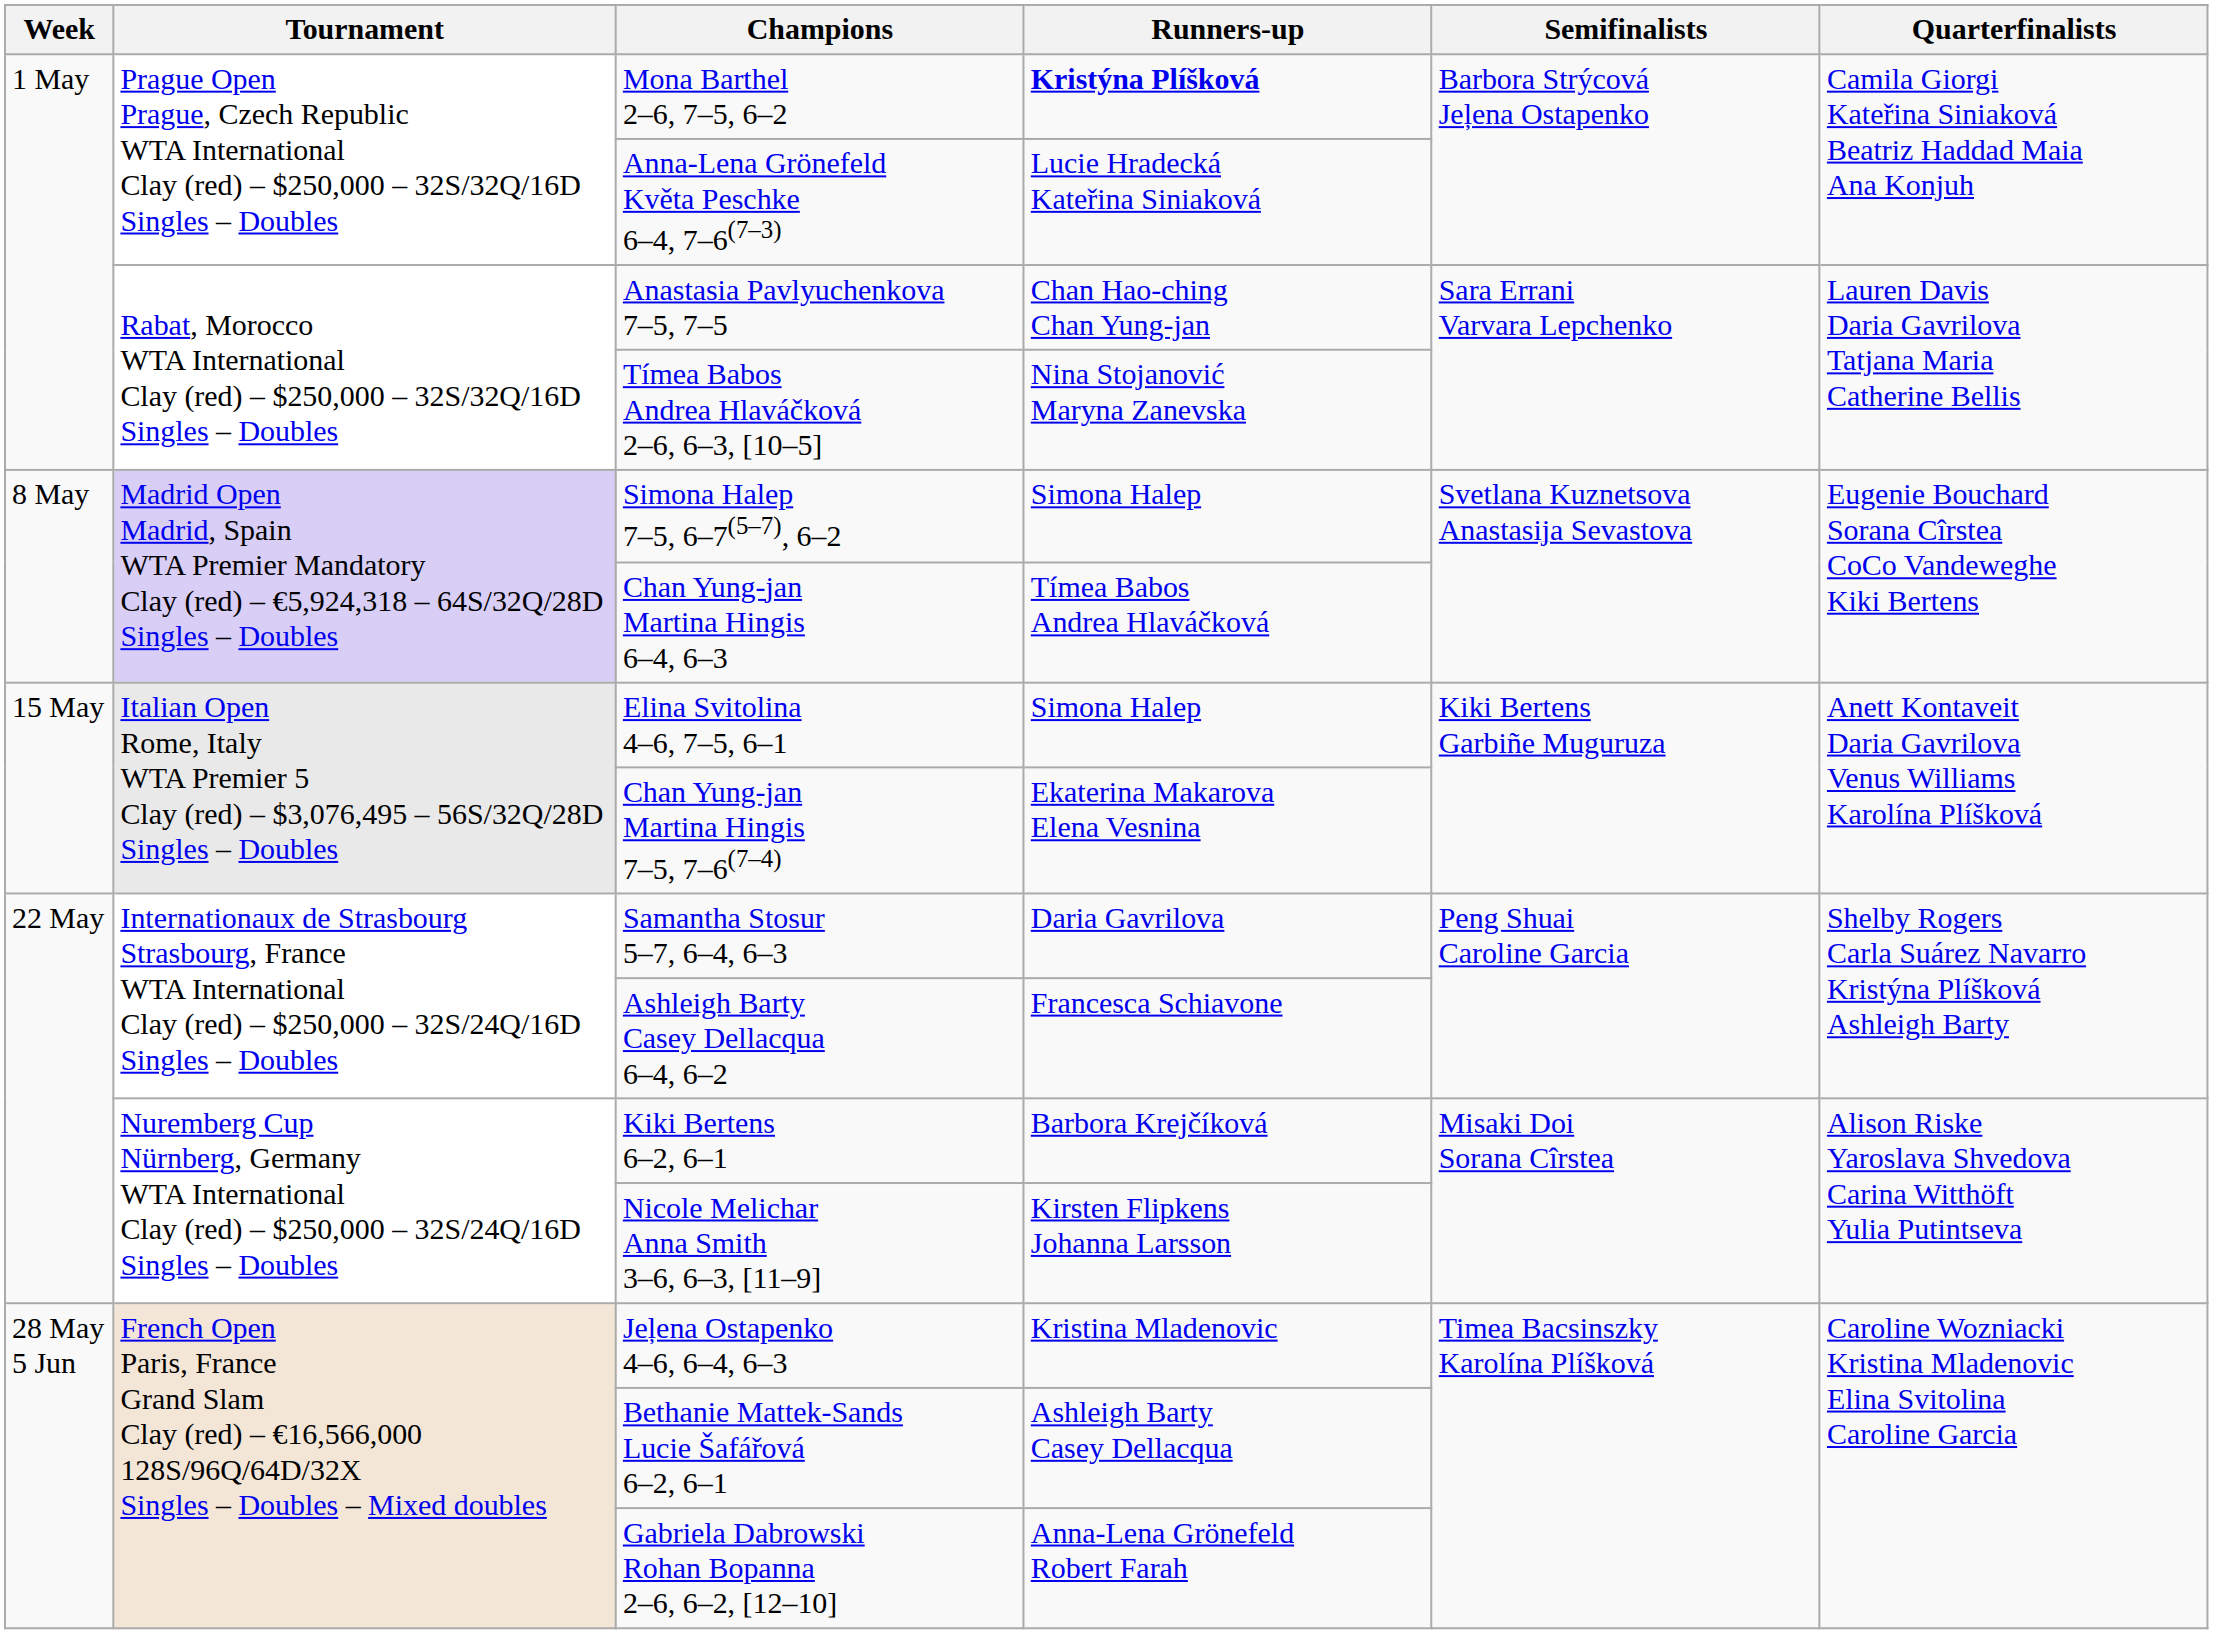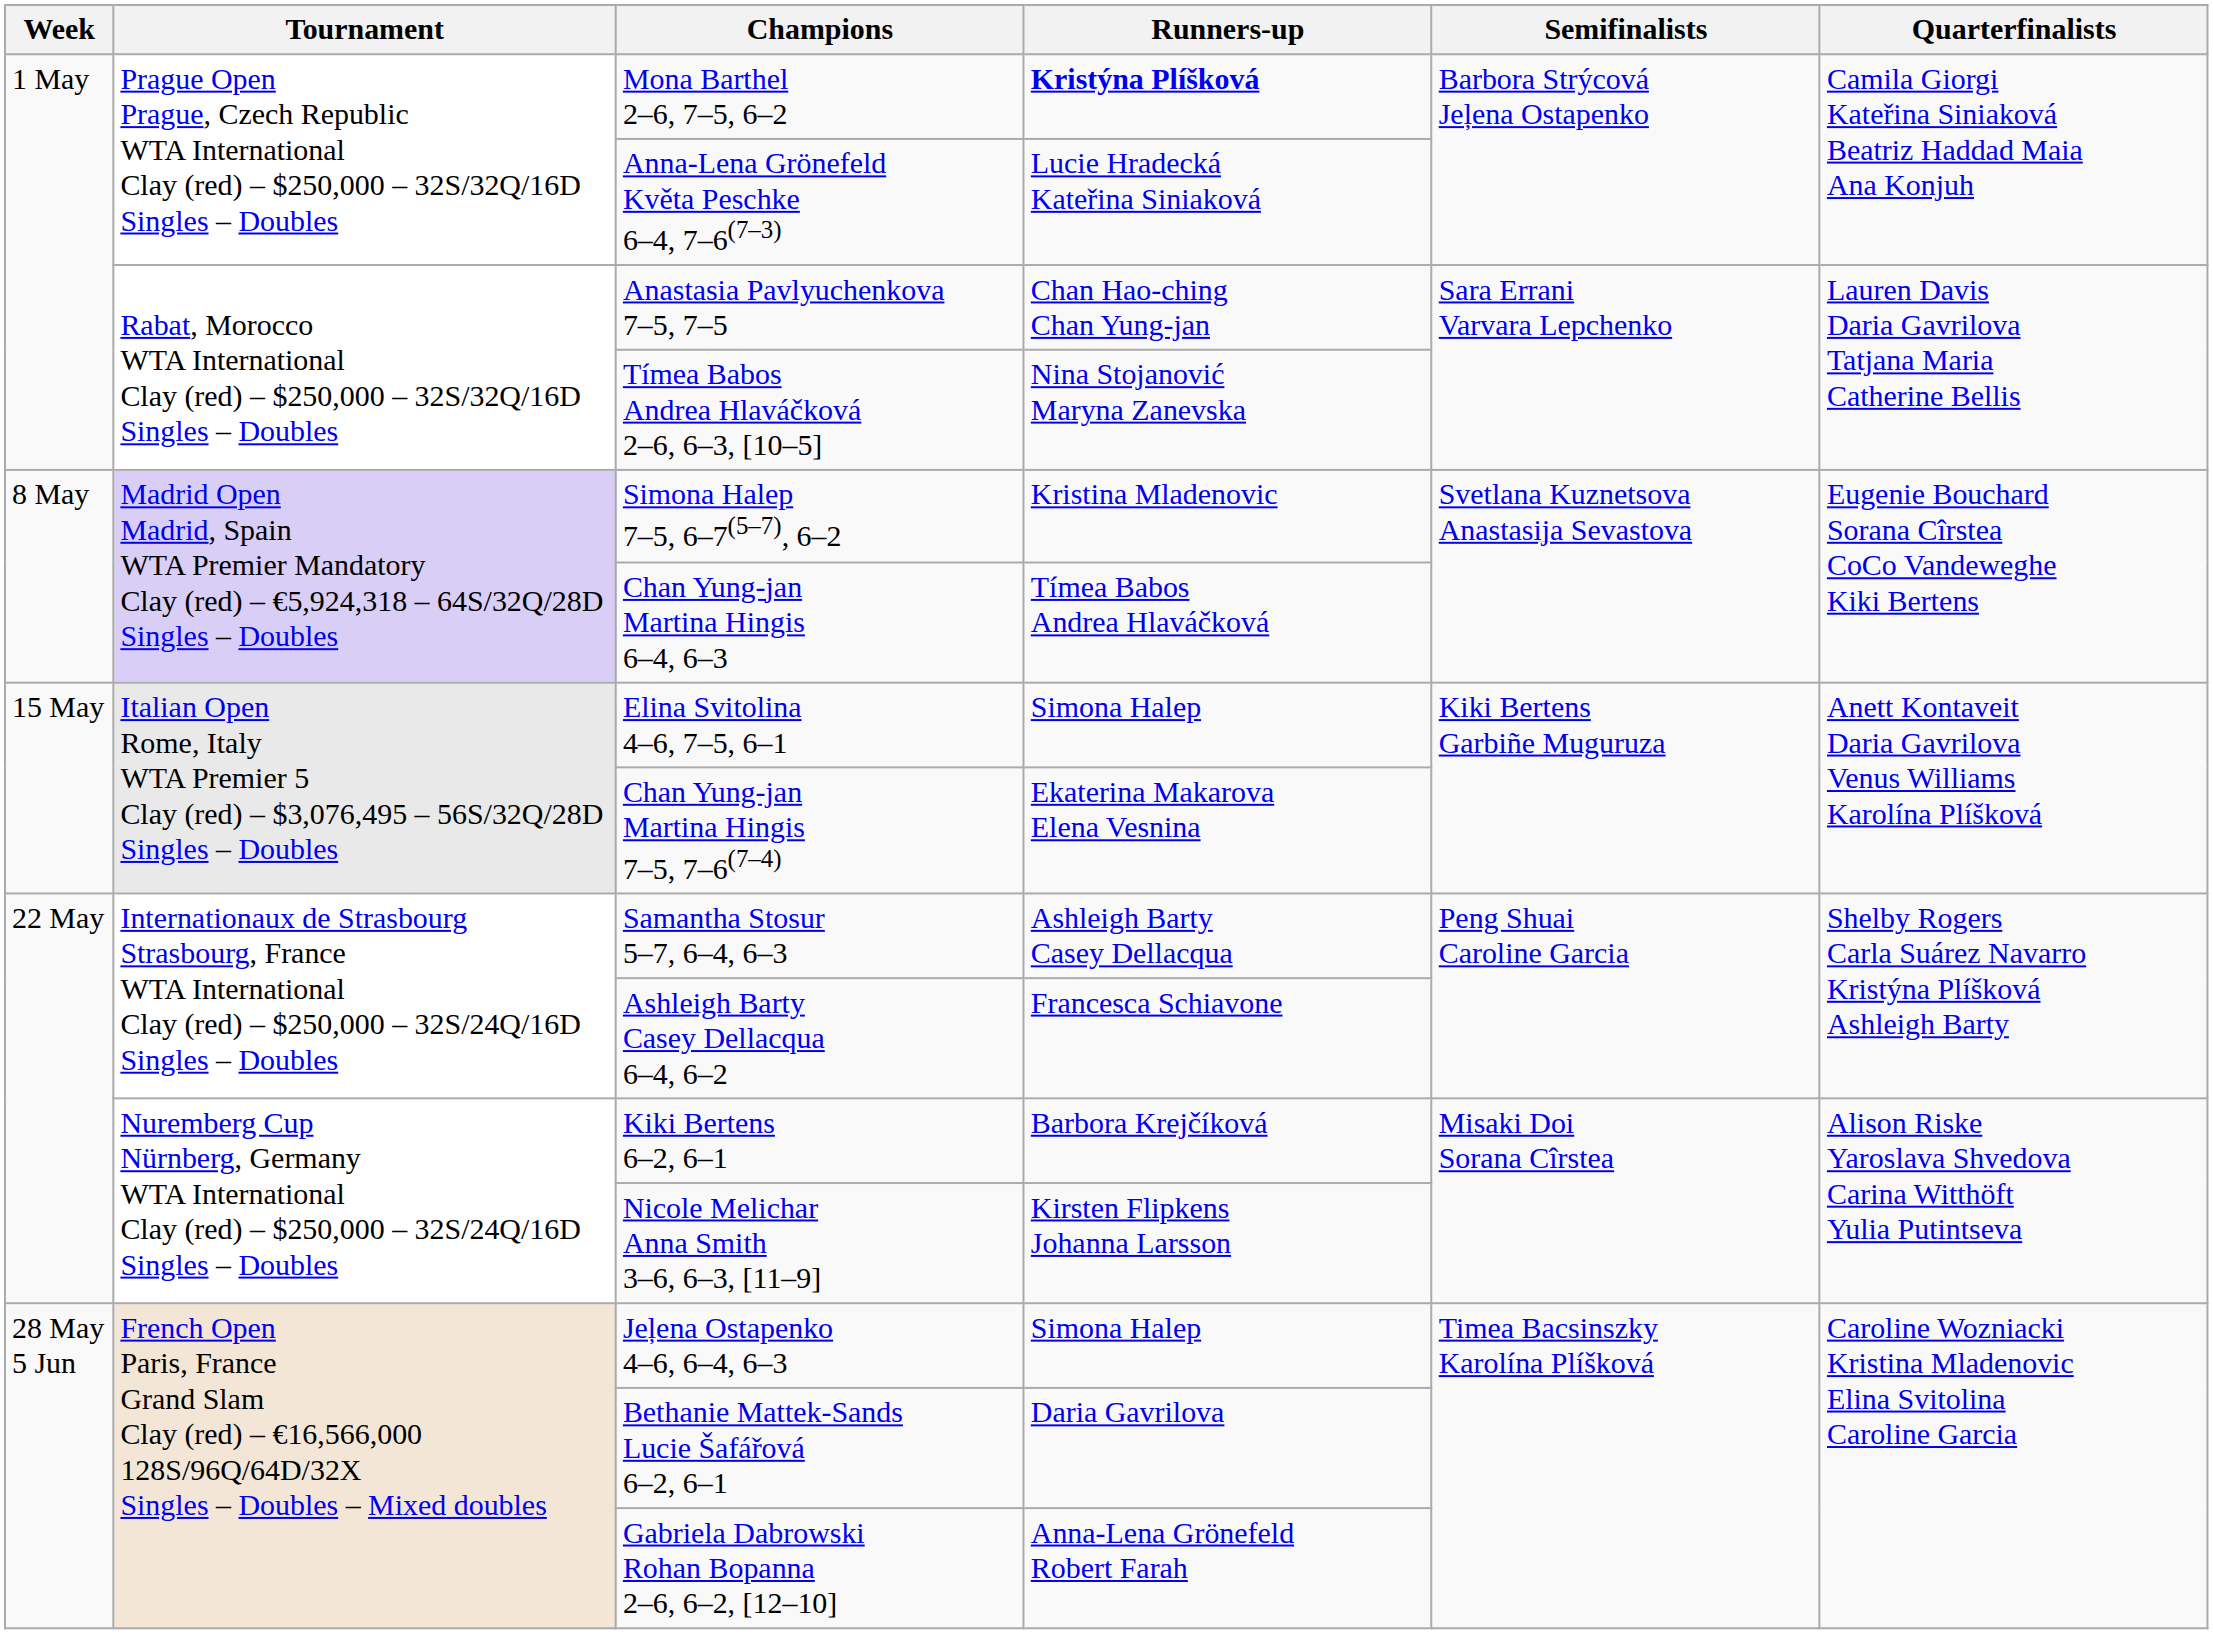Simona Halep 7–5, 6–7(5–7), 6–2 | Runners-up: Simona Halep -> Kristina Mladenovic
Samantha Stosur 5–7, 6–4, 6–3 | Runners-up: Daria Gavrilova -> Ashleigh Barty Casey Dellacqua
Jeļena Ostapenko 4–6, 6–4, 6–3 | Runners-up: Kristina Mladenovic -> Simona Halep
Bethanie Mattek-Sands Lucie Šafářová 6–2, 6–1 | Runners-up: Ashleigh Barty Casey Dellacqua -> Daria Gavrilova
